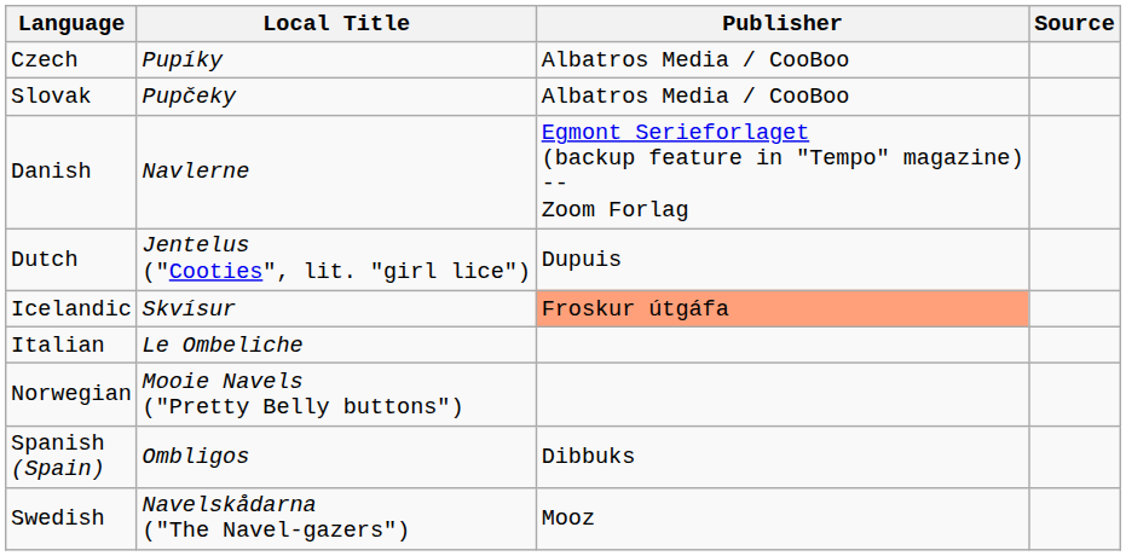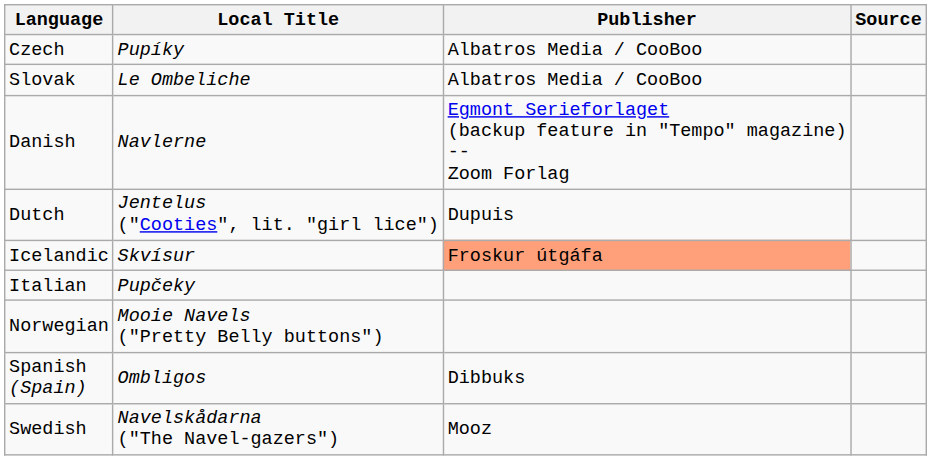Slovak | Local Title: Pupčeky -> Le Ombeliche
Italian | Local Title: Le Ombeliche -> Pupčeky
